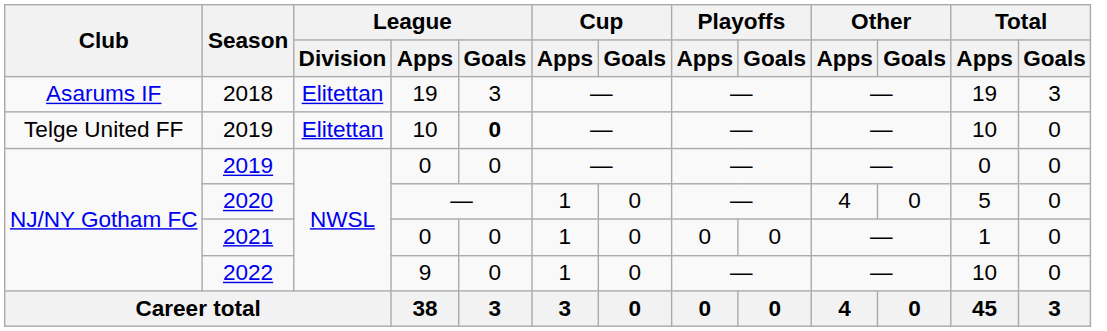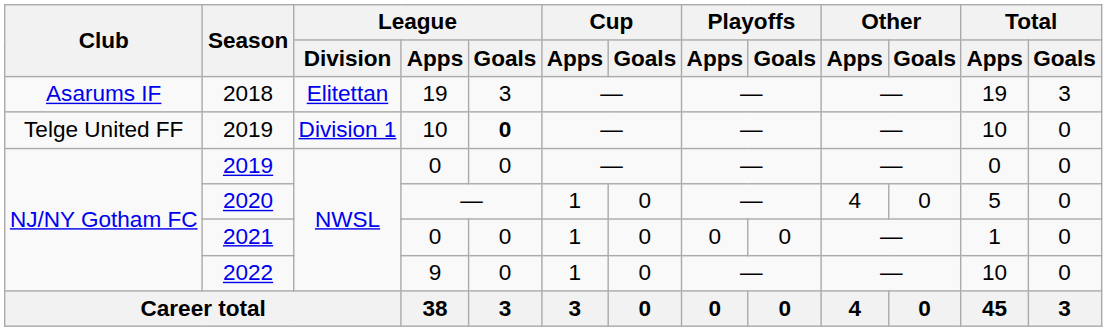2019 / 10 | League / Division: Elitettan -> Division 1
